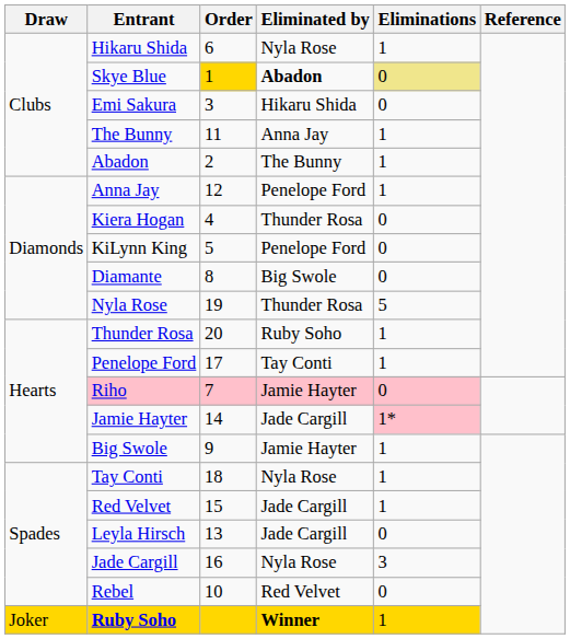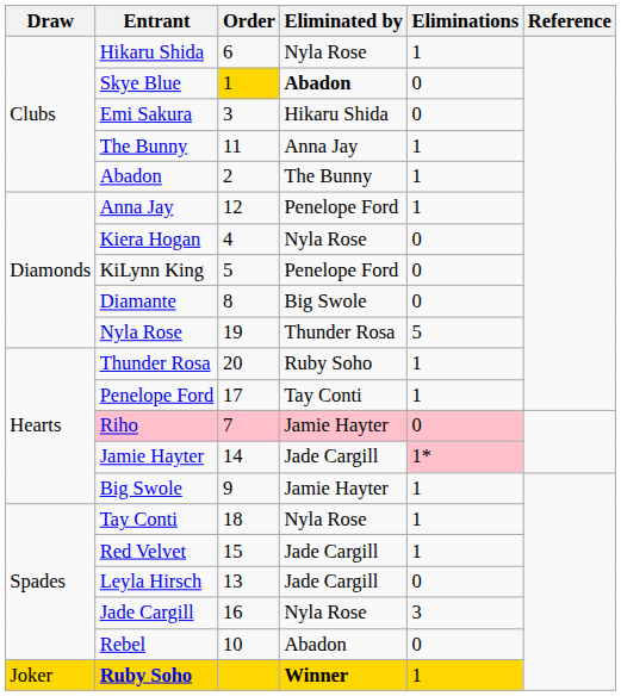Skye Blue | Eliminations: khaki background -> no background
Kiera Hogan | Eliminated by: Thunder Rosa -> Nyla Rose
Rebel | Eliminated by: Red Velvet -> Abadon
